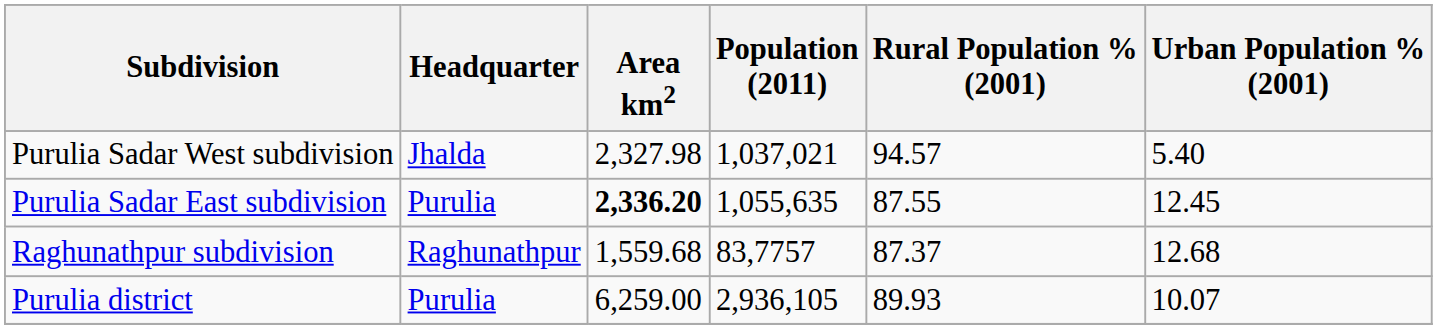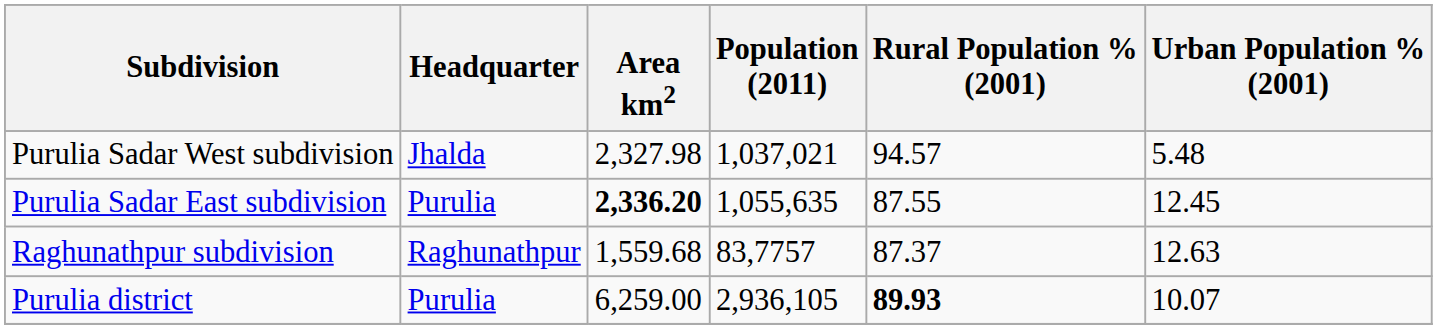Purulia Sadar West subdivision | Urban Population % (2001): 5.40 -> 5.48
Raghunathpur subdivision | Urban Population % (2001): 12.68 -> 12.63
Purulia district | Rural Population % (2001): normal -> bold
